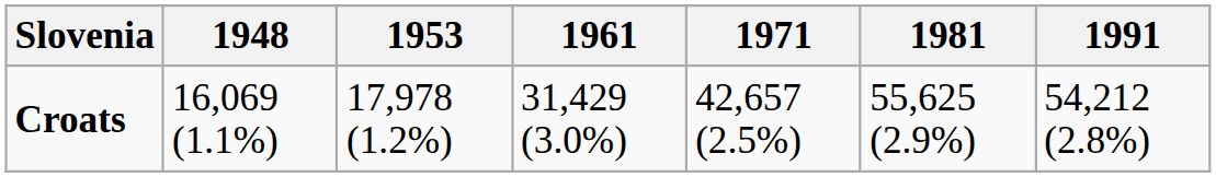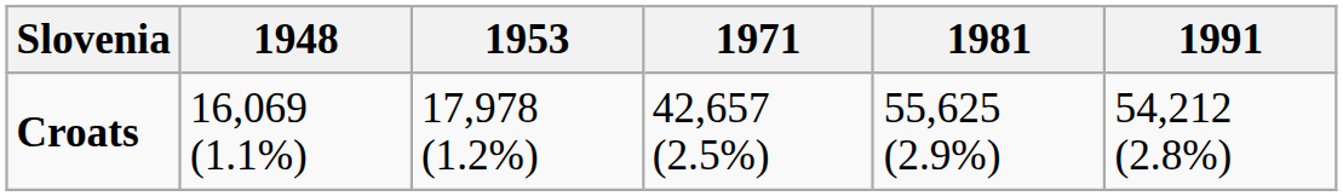- column: 1961 | 31,429 (3.0%)
